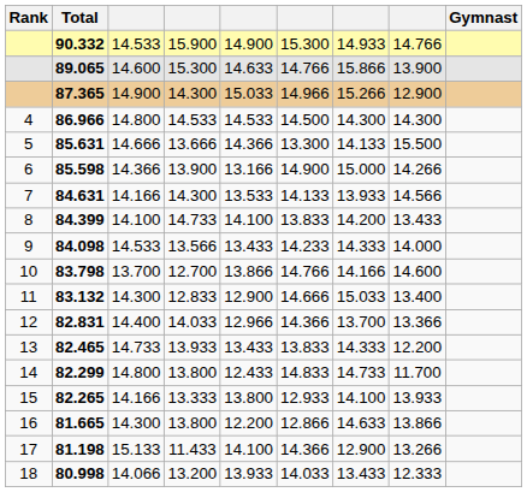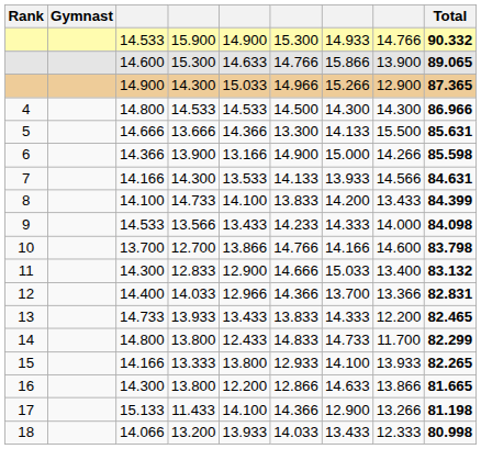columns swapped: Gymnast <-> Total
